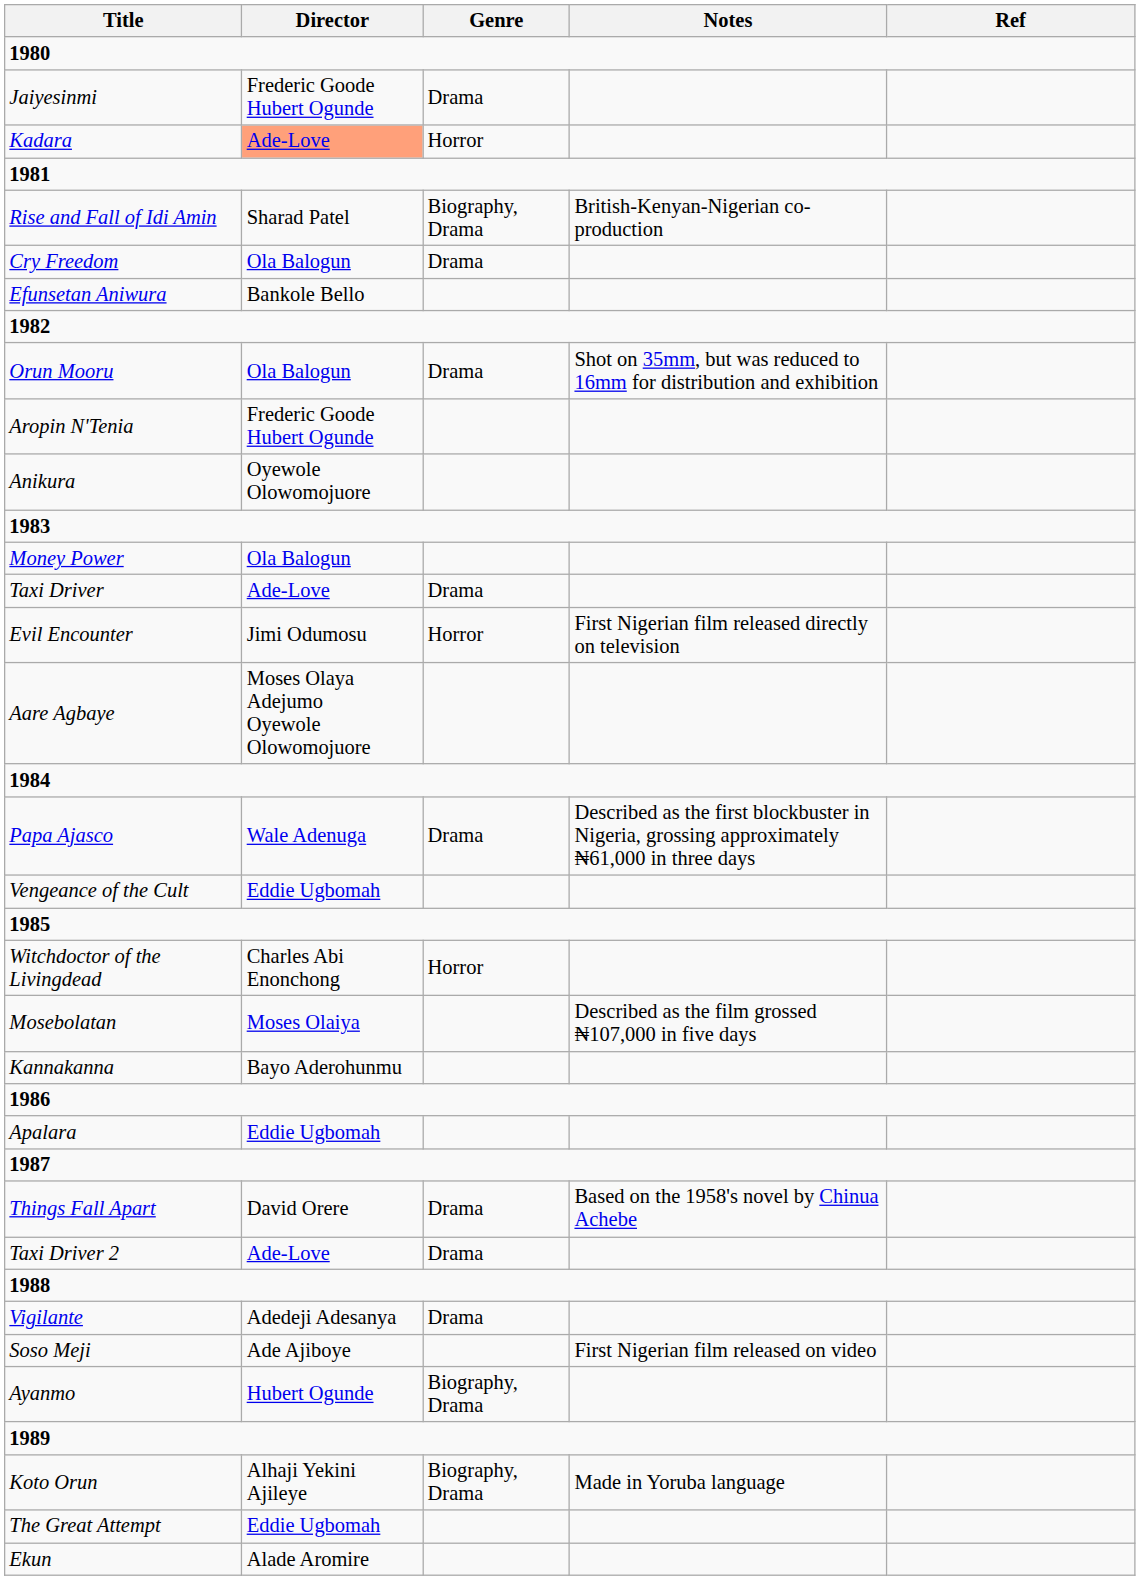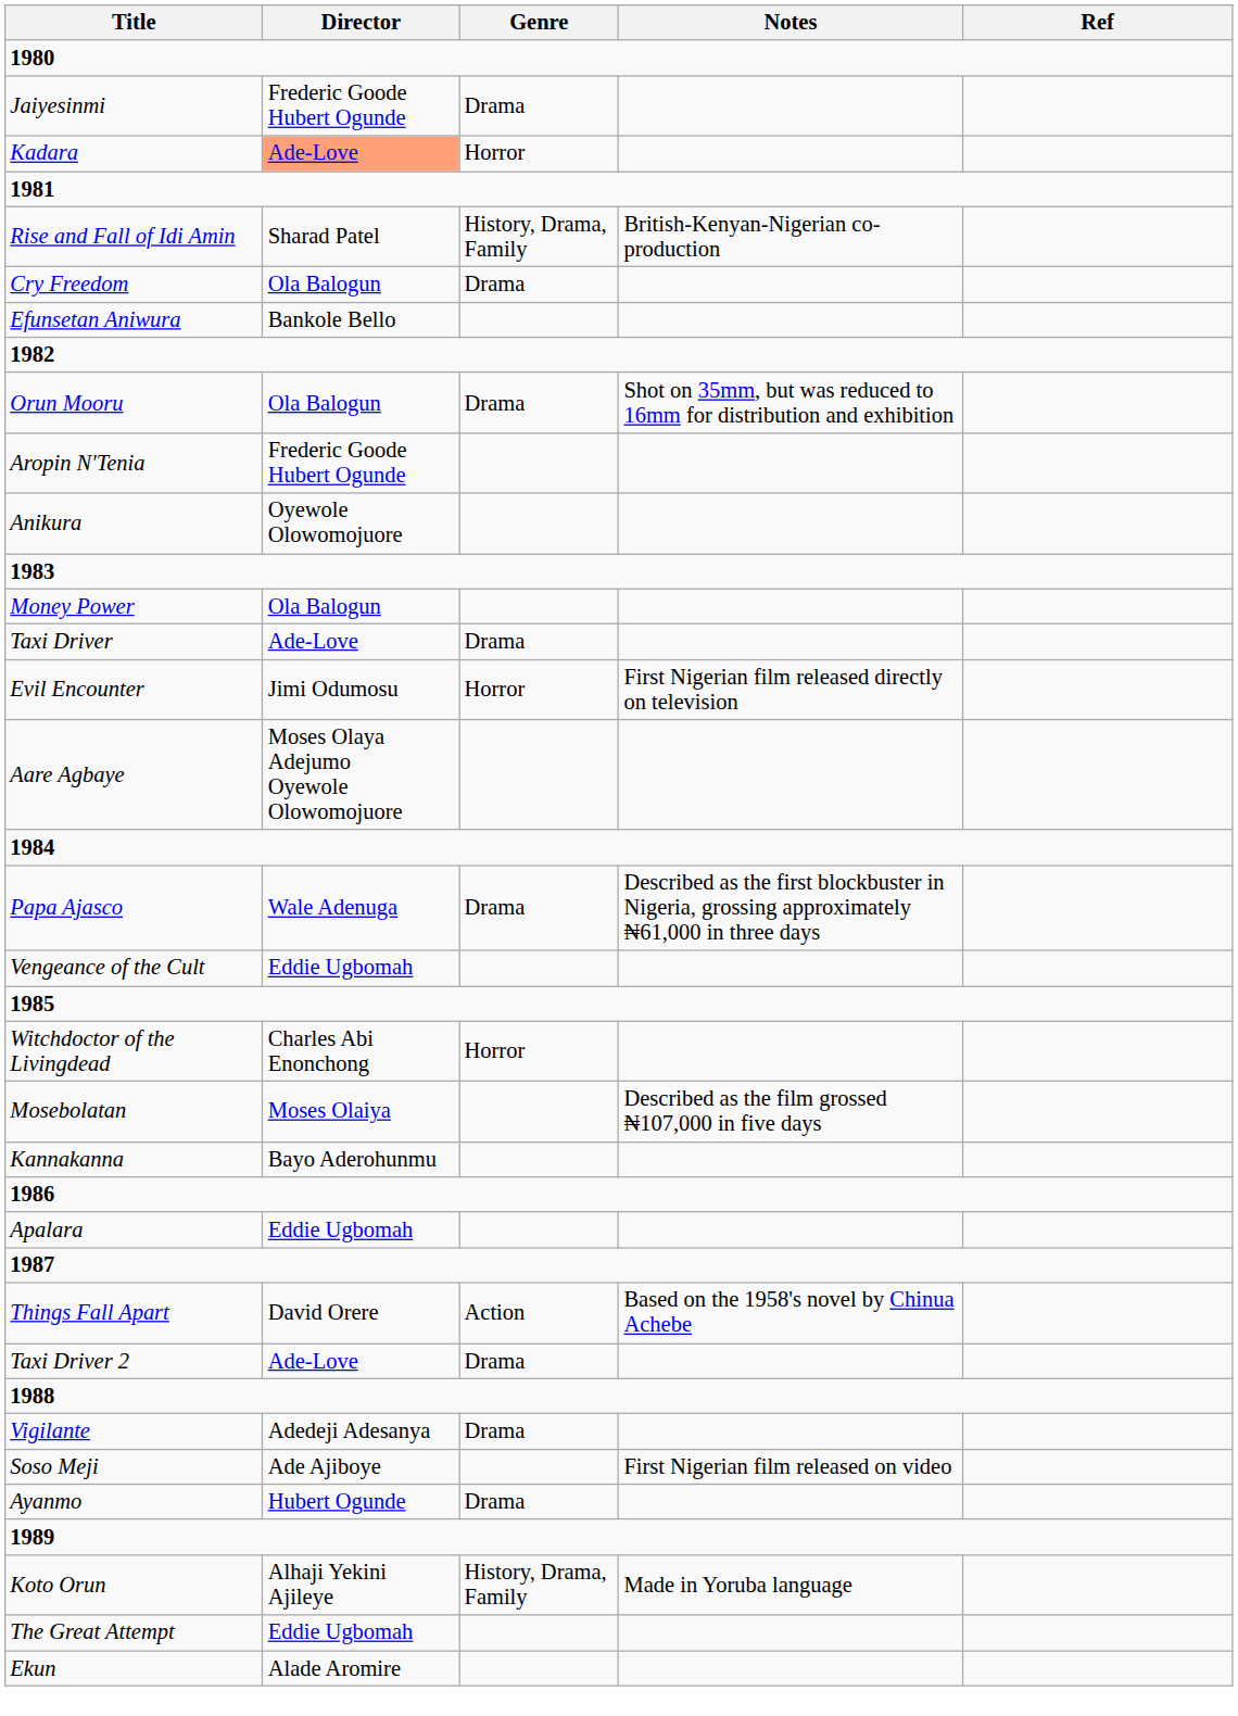Rise and Fall of Idi Amin | Genre: Biography, Drama -> History, Drama, Family
Things Fall Apart | Genre: Drama -> Action
Ayanmo | Genre: Biography, Drama -> Drama
Koto Orun | Genre: Biography, Drama -> History, Drama, Family
